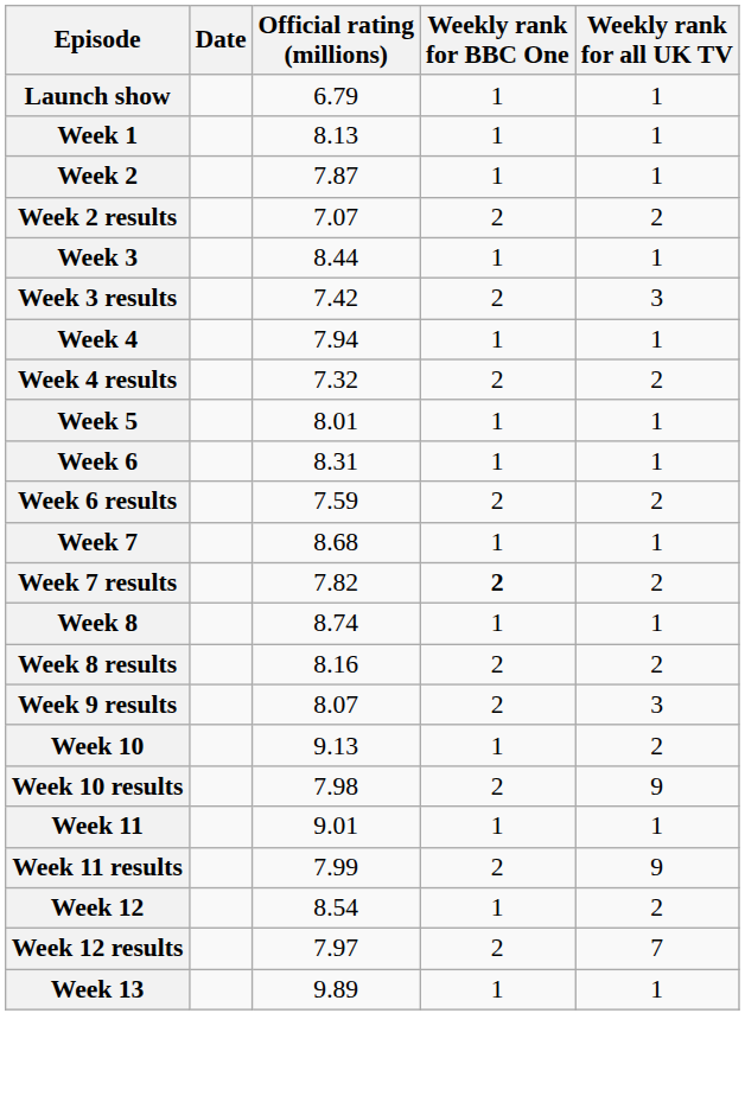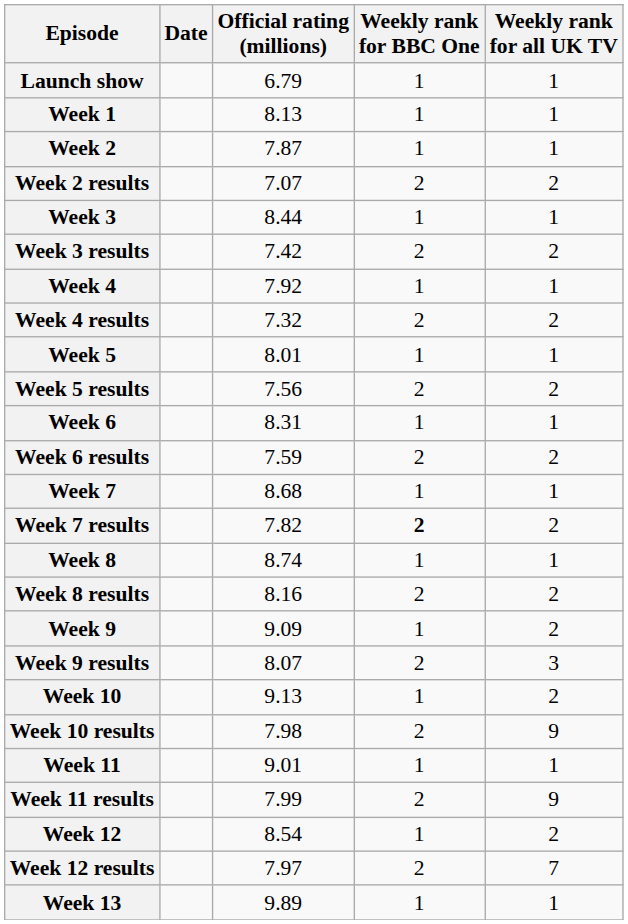Week 3 results | Weekly rank for all UK TV: 3 -> 2
Week 4 | Official rating (millions): 7.94 -> 7.92
+ row: Week 5 results | 7.56 | 2 | 2
+ row: Week 9 | 9.09 | 1 | 2
